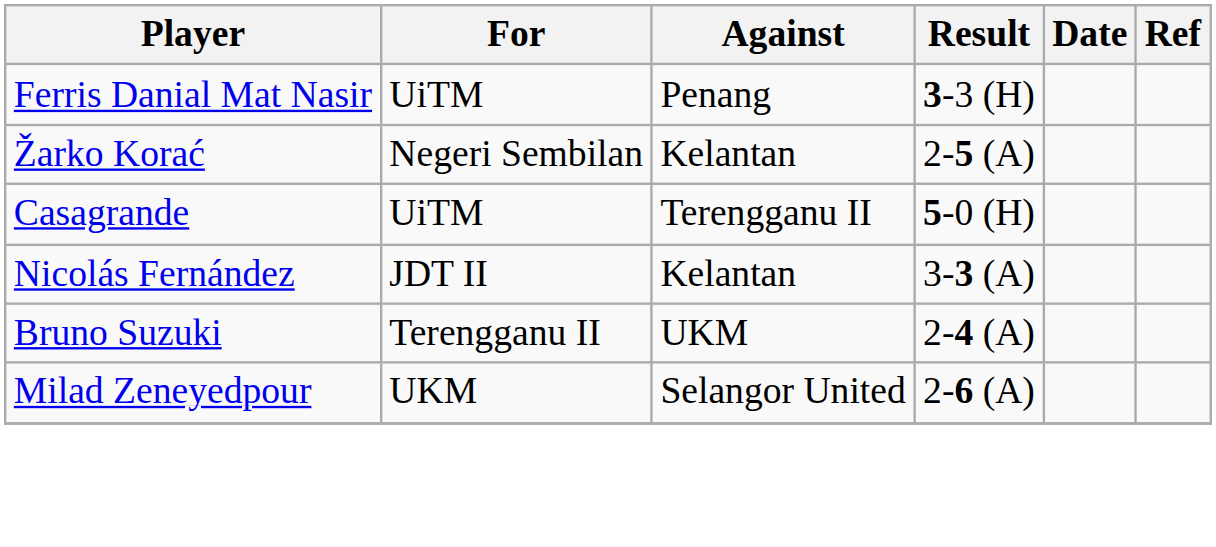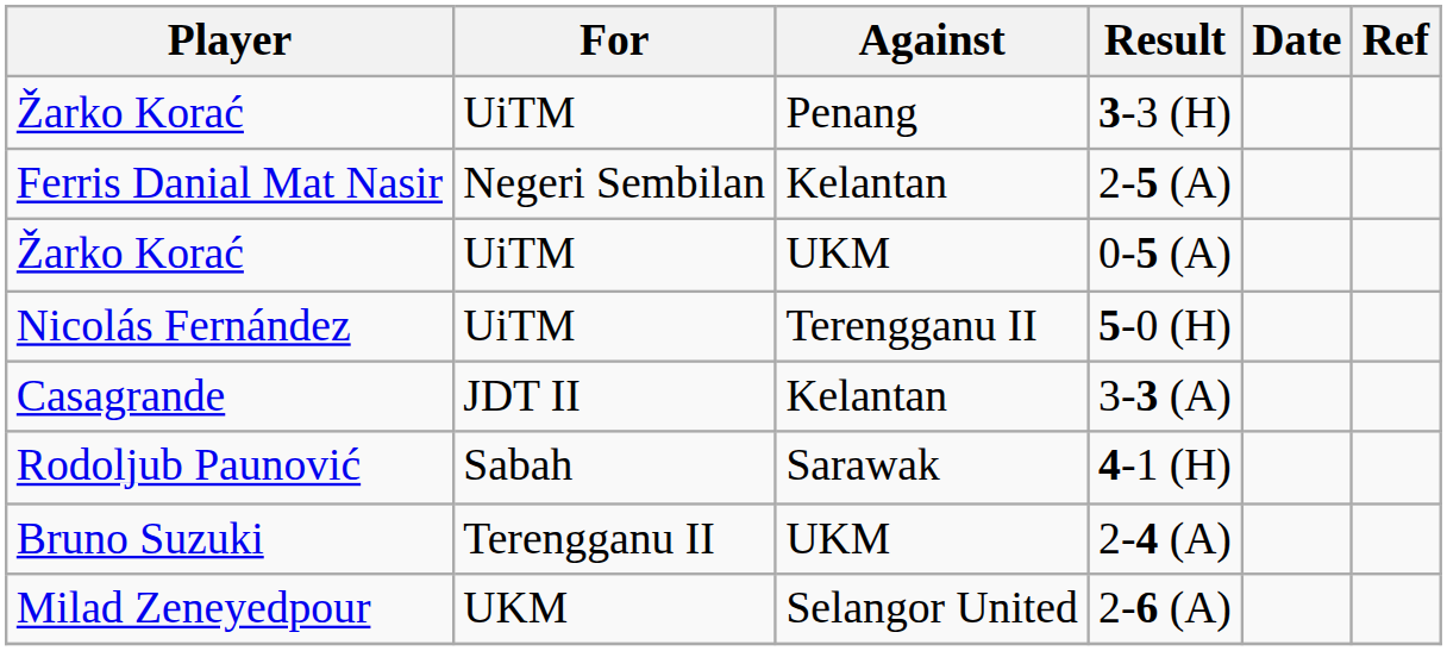3-3 (H) | Player: Ferris Danial Mat Nasir -> Žarko Korać
2-5 (A) | Player: Žarko Korać -> Ferris Danial Mat Nasir
+ row: Žarko Korać | UiTM | UKM | 0-5 (A)
5-0 (H) | Player: Casagrande -> Nicolás Fernández
3-3 (A) | Player: Nicolás Fernández -> Casagrande
+ row: Rodoljub Paunović | Sabah | Sarawak | 4-1 (H)
